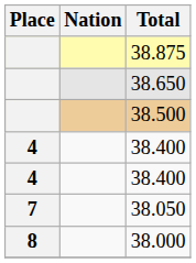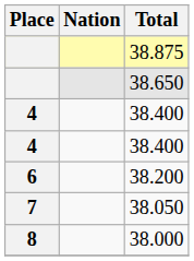- row: 38.500
+ row: 6 | 38.200
